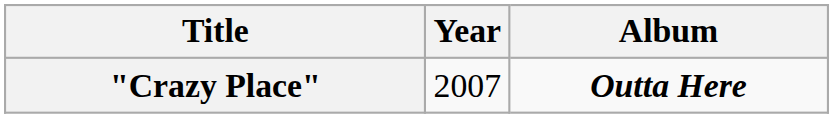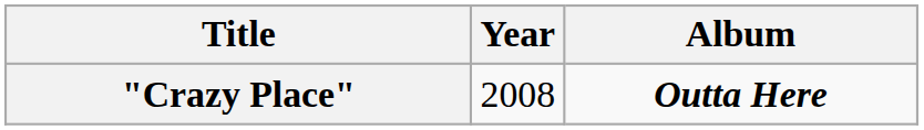"Crazy Place" | Year: 2007 -> 2008
